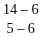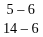rows swapped: 14 – 6 <-> 5 – 6
